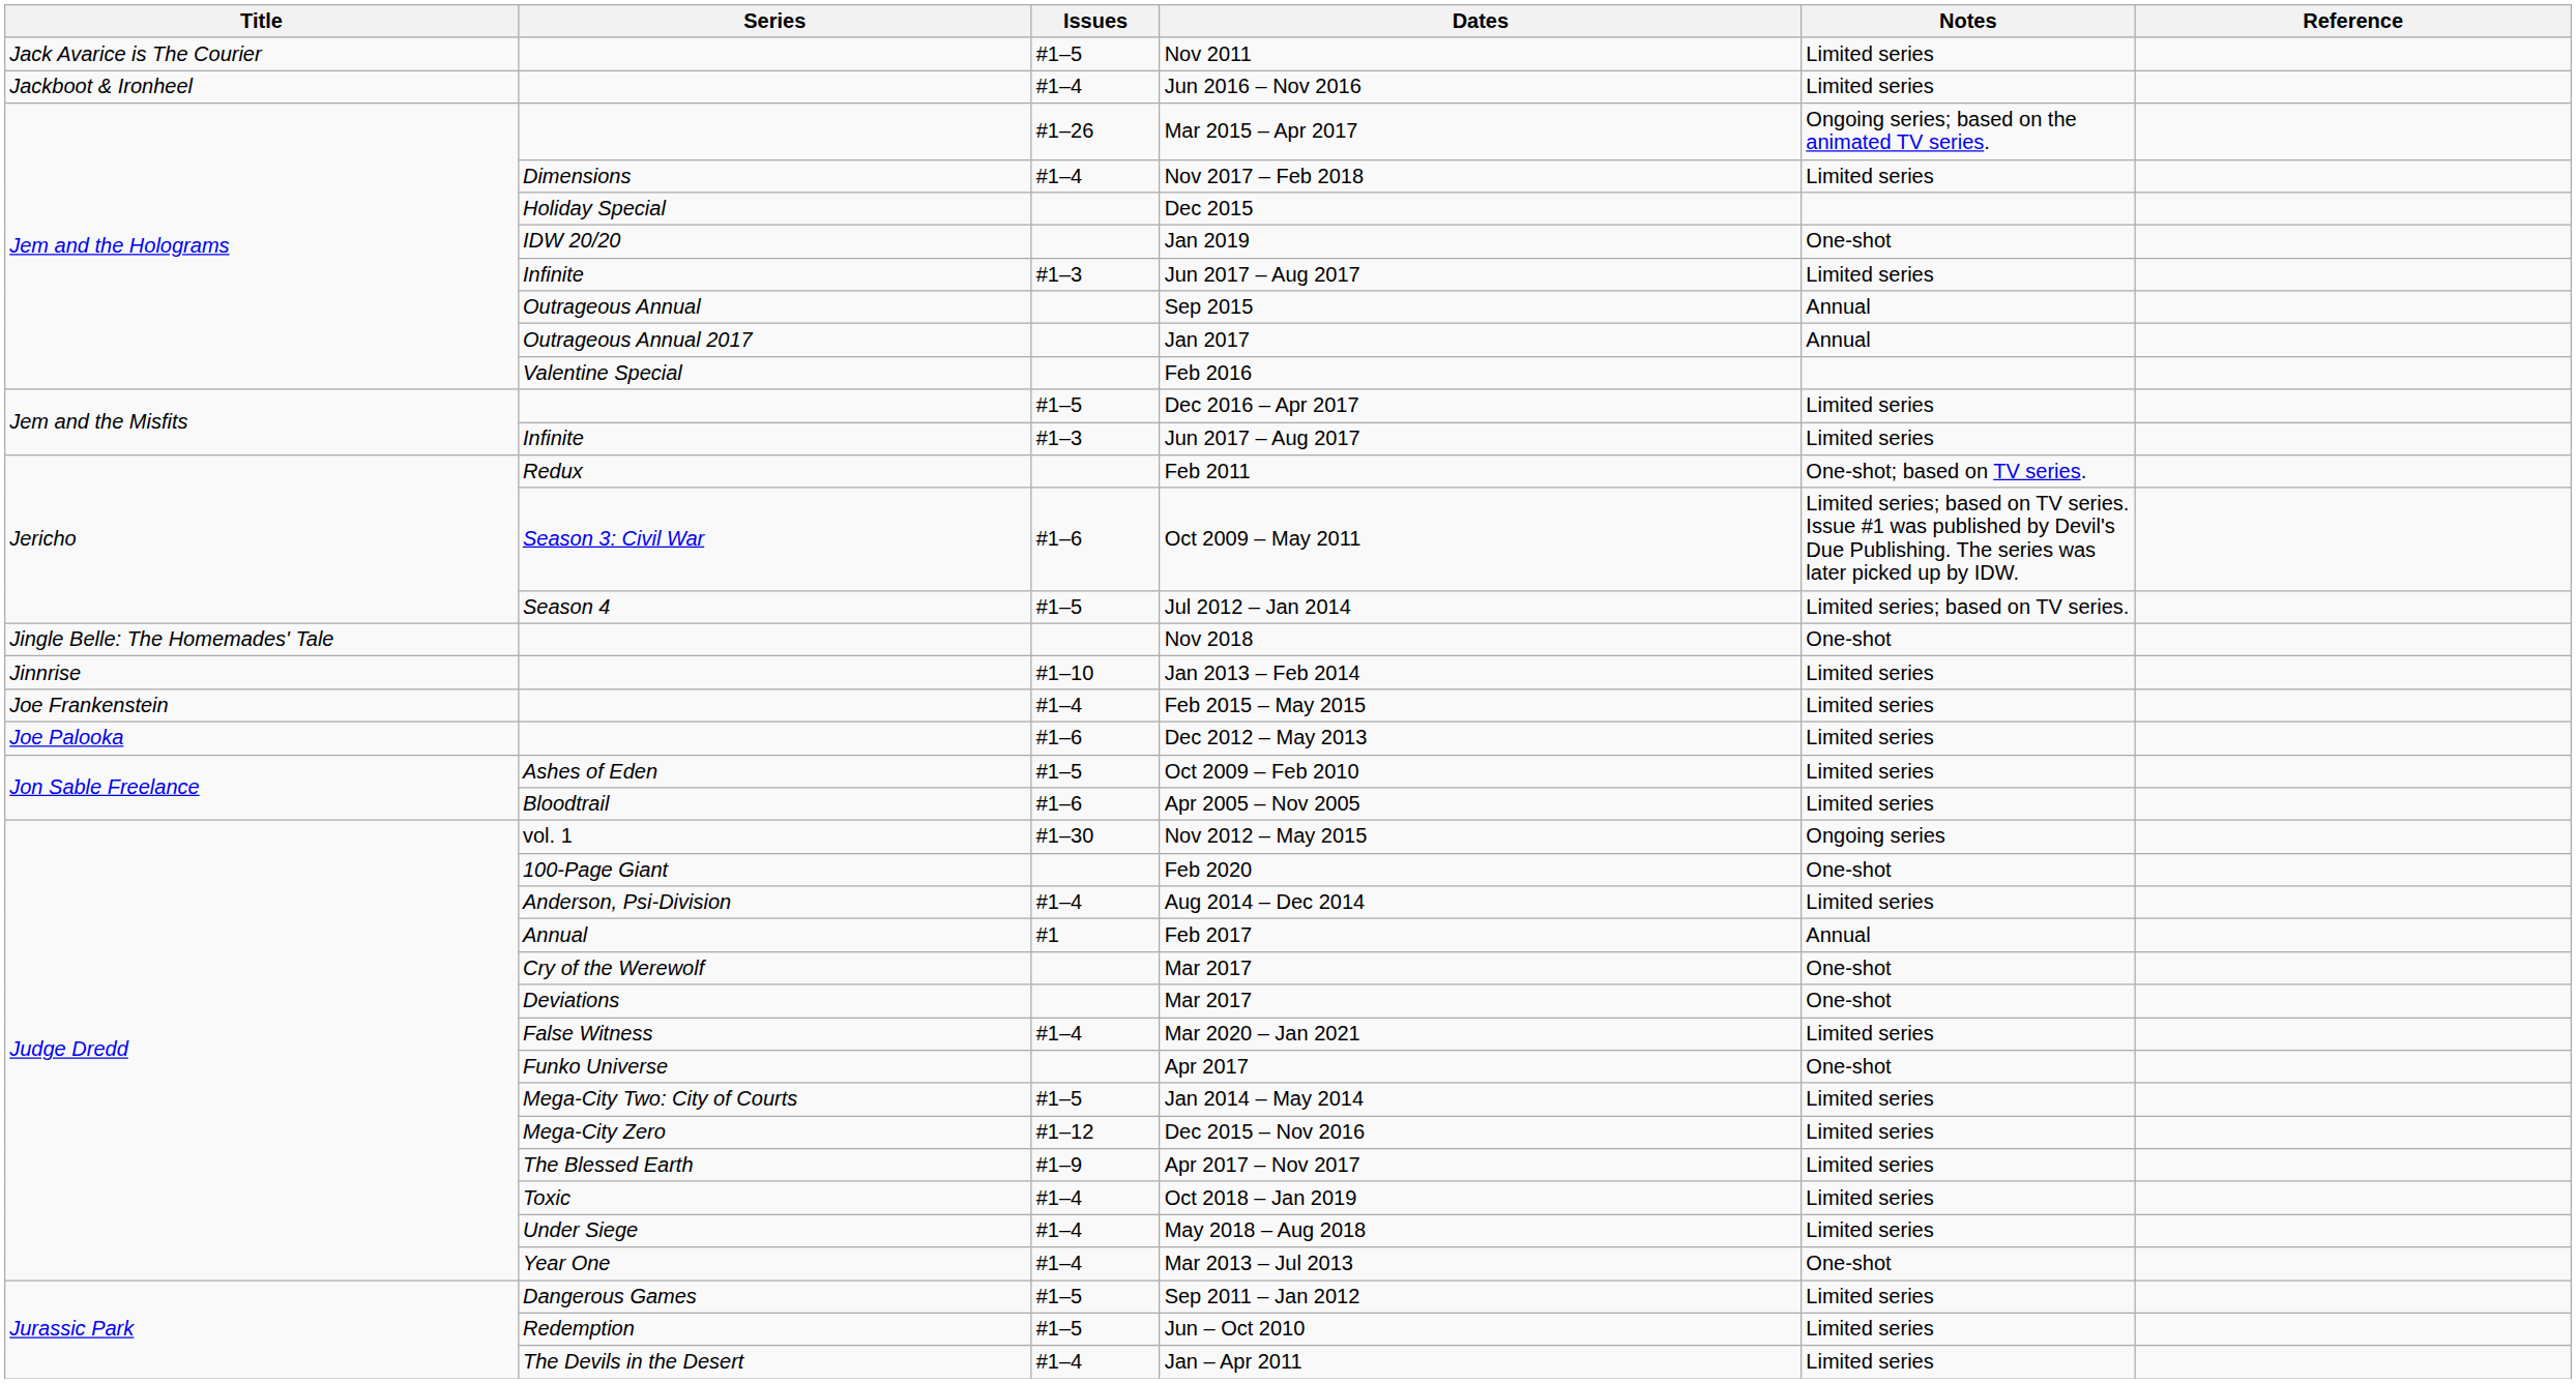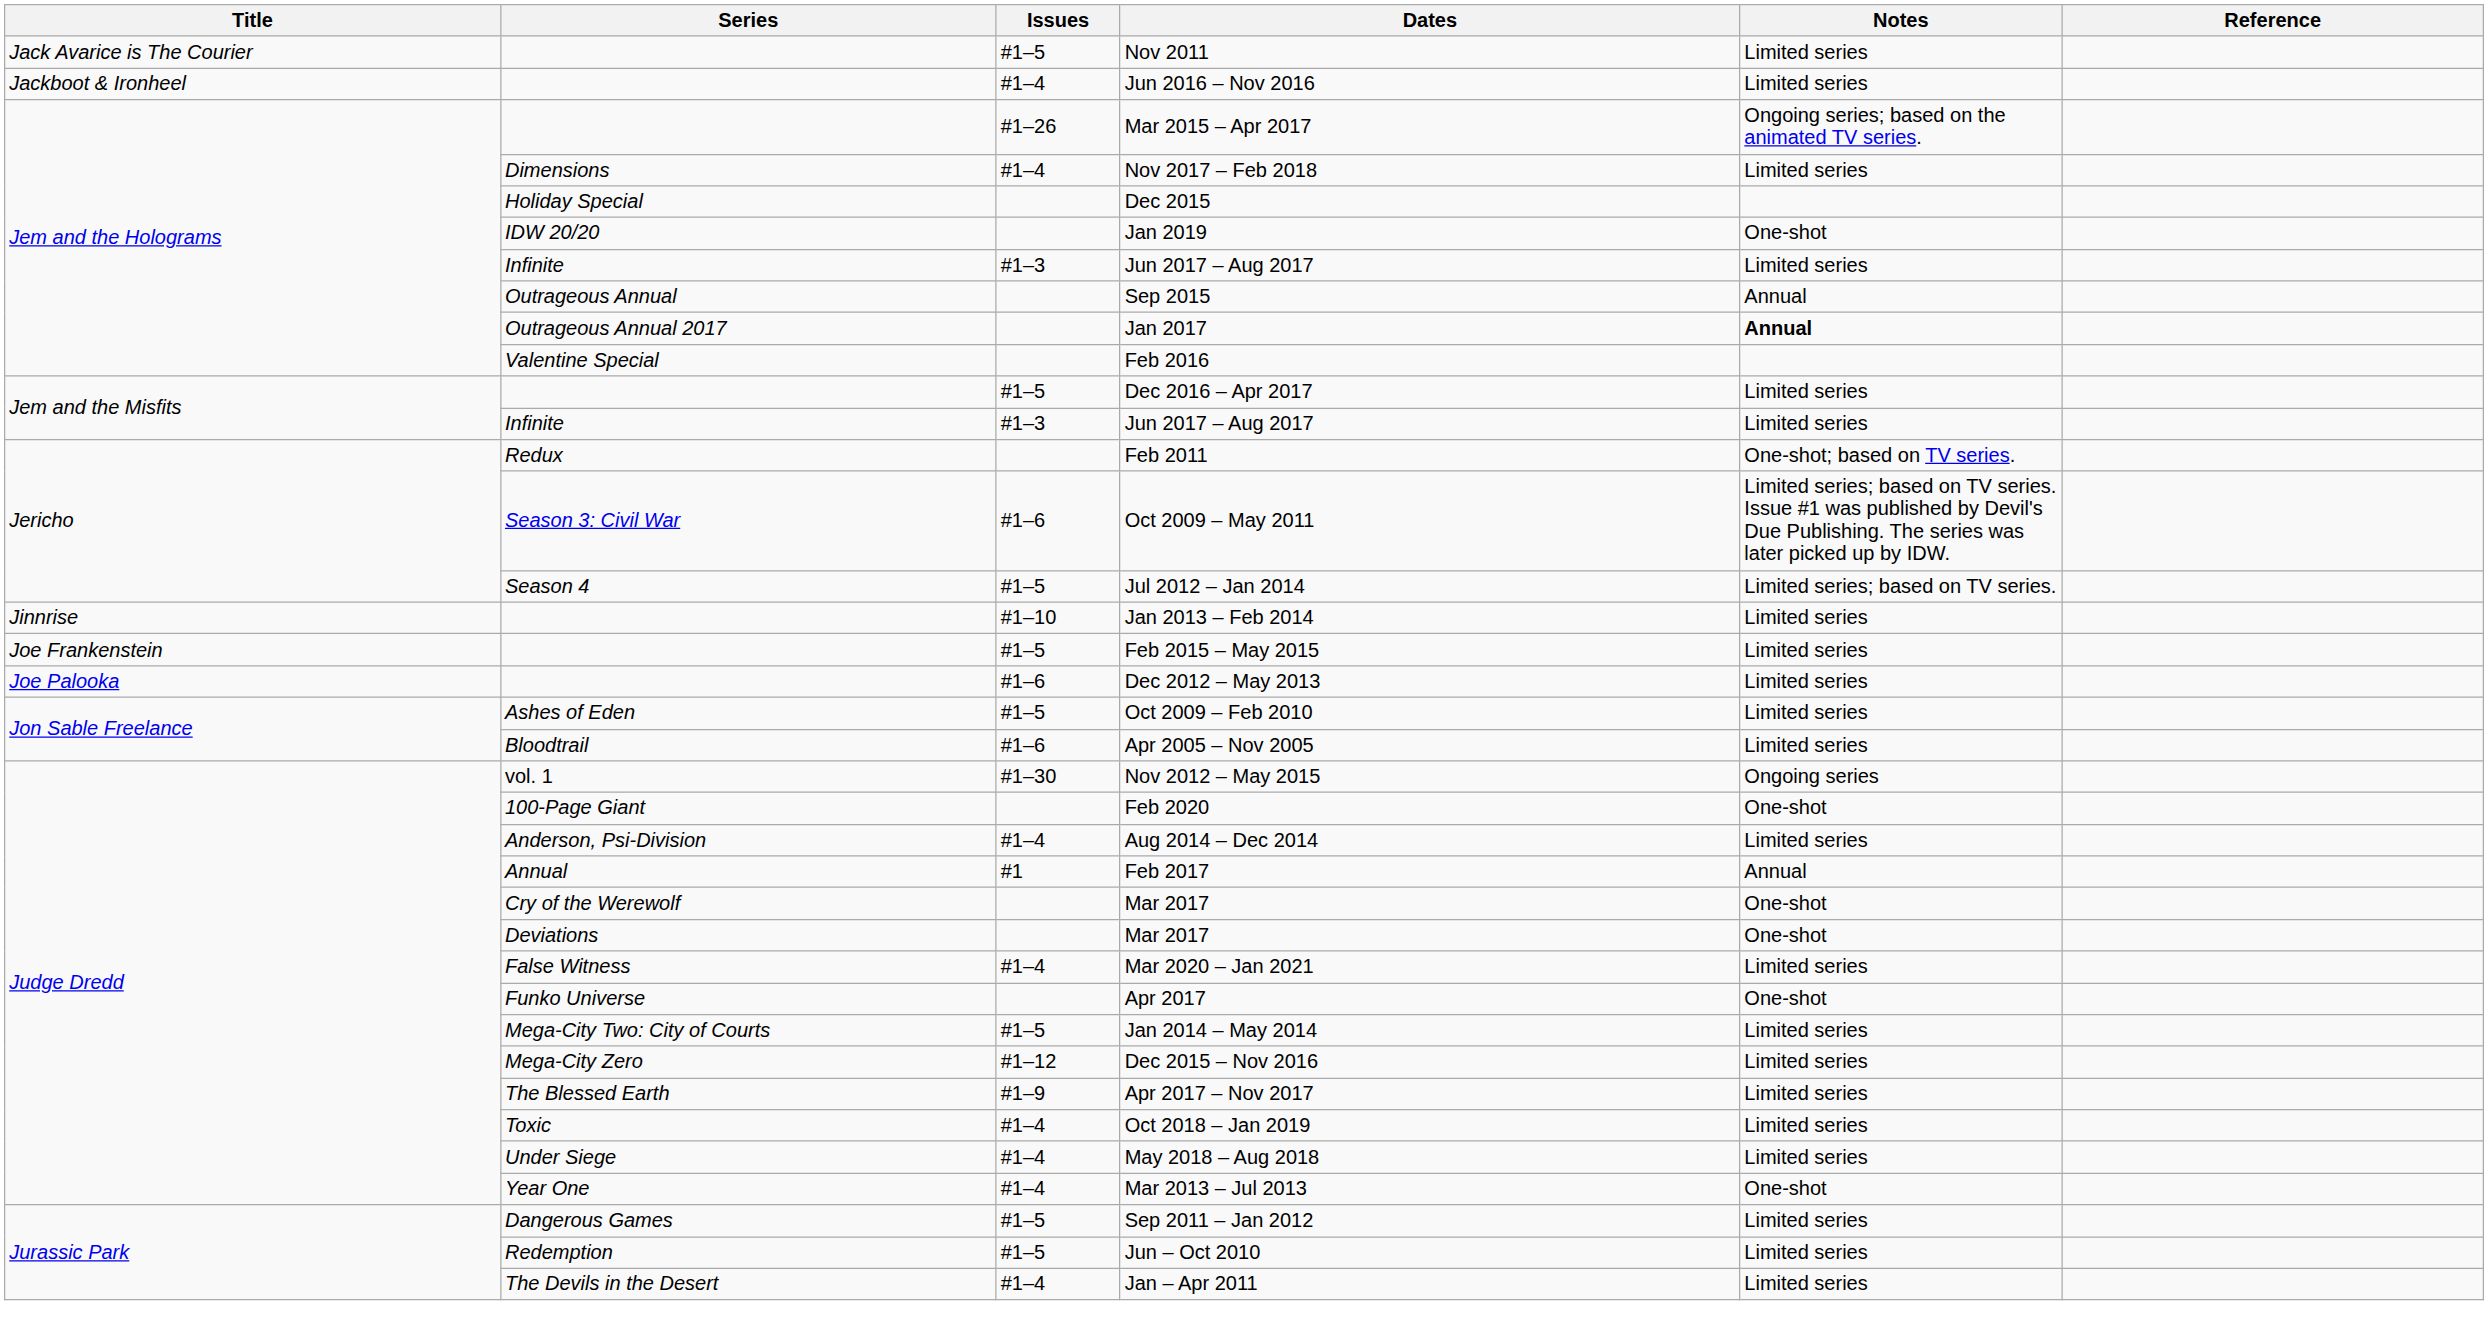Jan 2017 | Notes: normal -> bold
- row: Jingle Belle: The Homemades' Tale | Nov 2018 | One-shot
Feb 2015 – May 2015 | Issues: #1–4 -> #1–5
